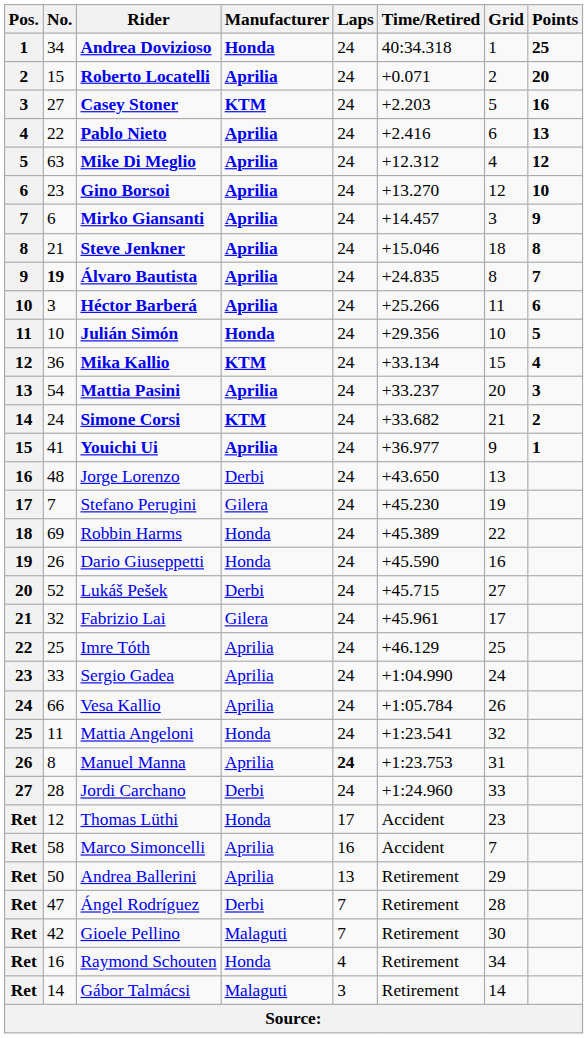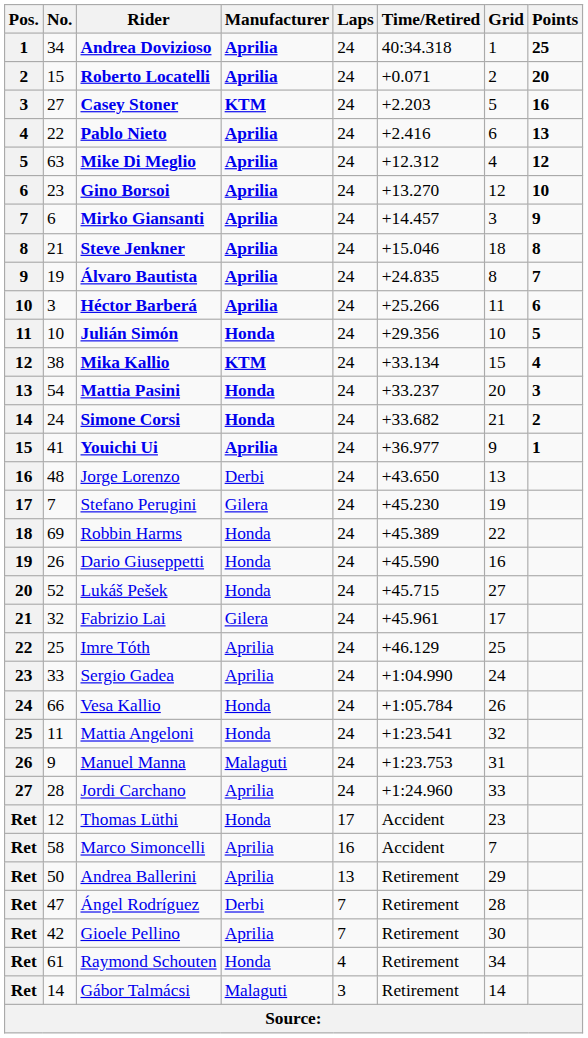Andrea Dovizioso | Manufacturer: Honda -> Aprilia
Álvaro Bautista | No.: bold -> normal
Mika Kallio | No.: 36 -> 38
Mattia Pasini | Manufacturer: Aprilia -> Honda
Simone Corsi | Manufacturer: KTM -> Honda
Lukáš Pešek | Manufacturer: Derbi -> Honda
Vesa Kallio | Manufacturer: Aprilia -> Honda
Manuel Manna | No.: 8 -> 9
Manuel Manna | Manufacturer: Aprilia -> Malaguti
Manuel Manna | Laps: bold -> normal
Jordi Carchano | Manufacturer: Derbi -> Aprilia
Gioele Pellino | Manufacturer: Malaguti -> Aprilia
Raymond Schouten | No.: 16 -> 61
